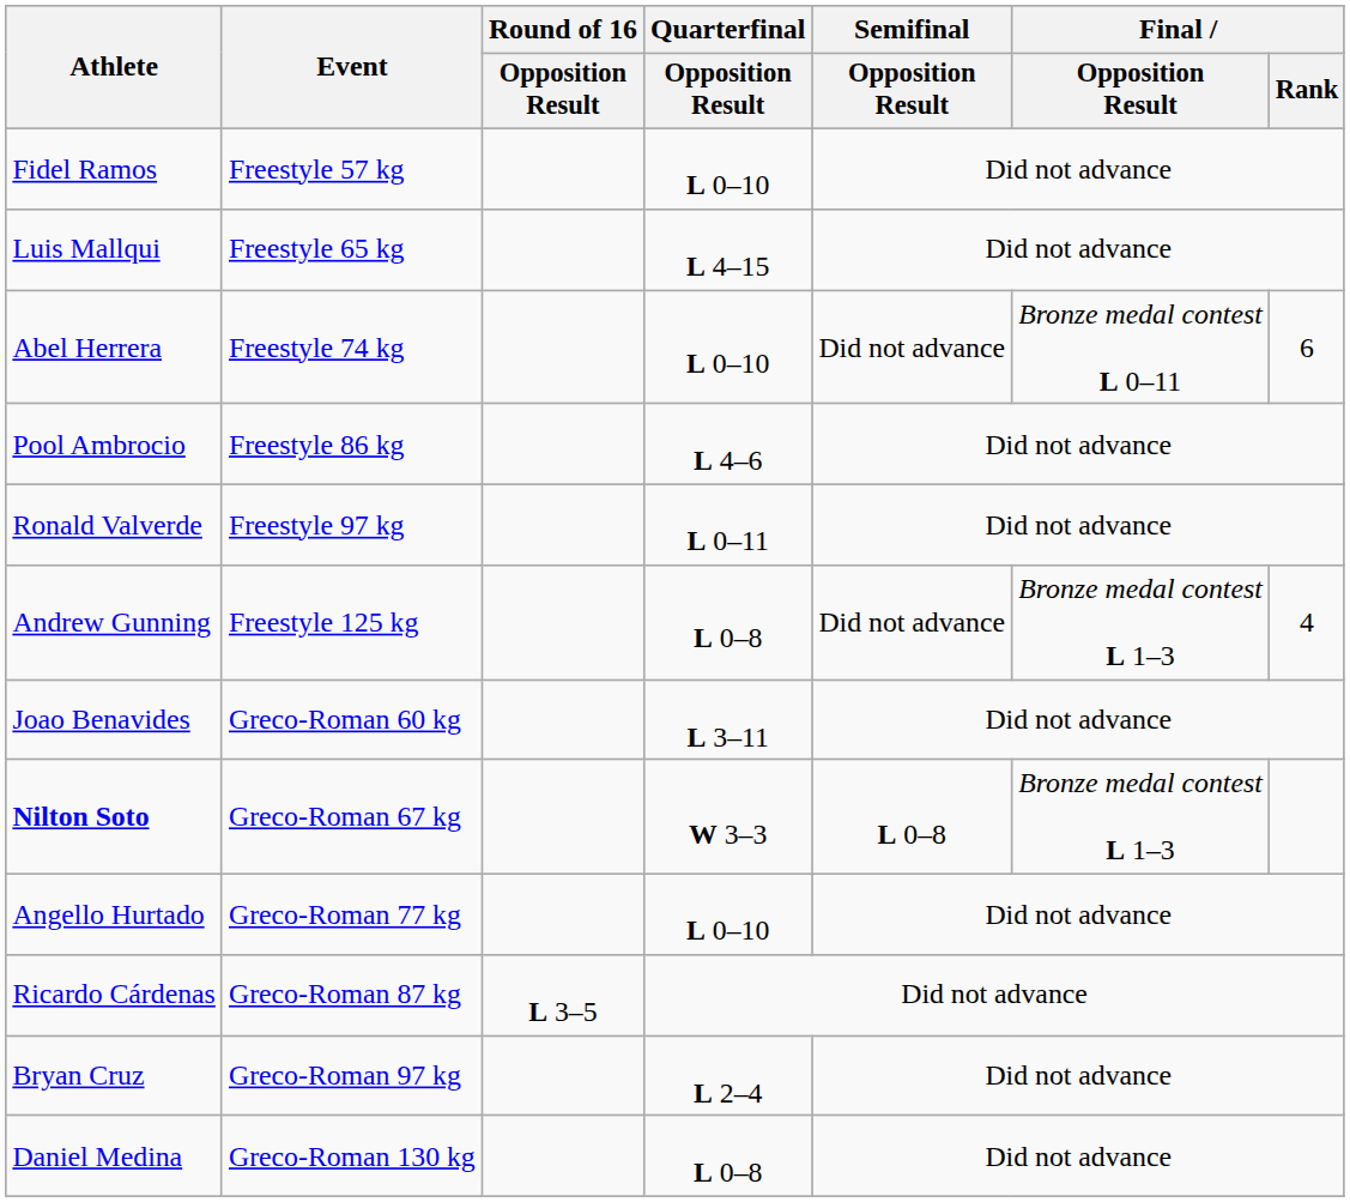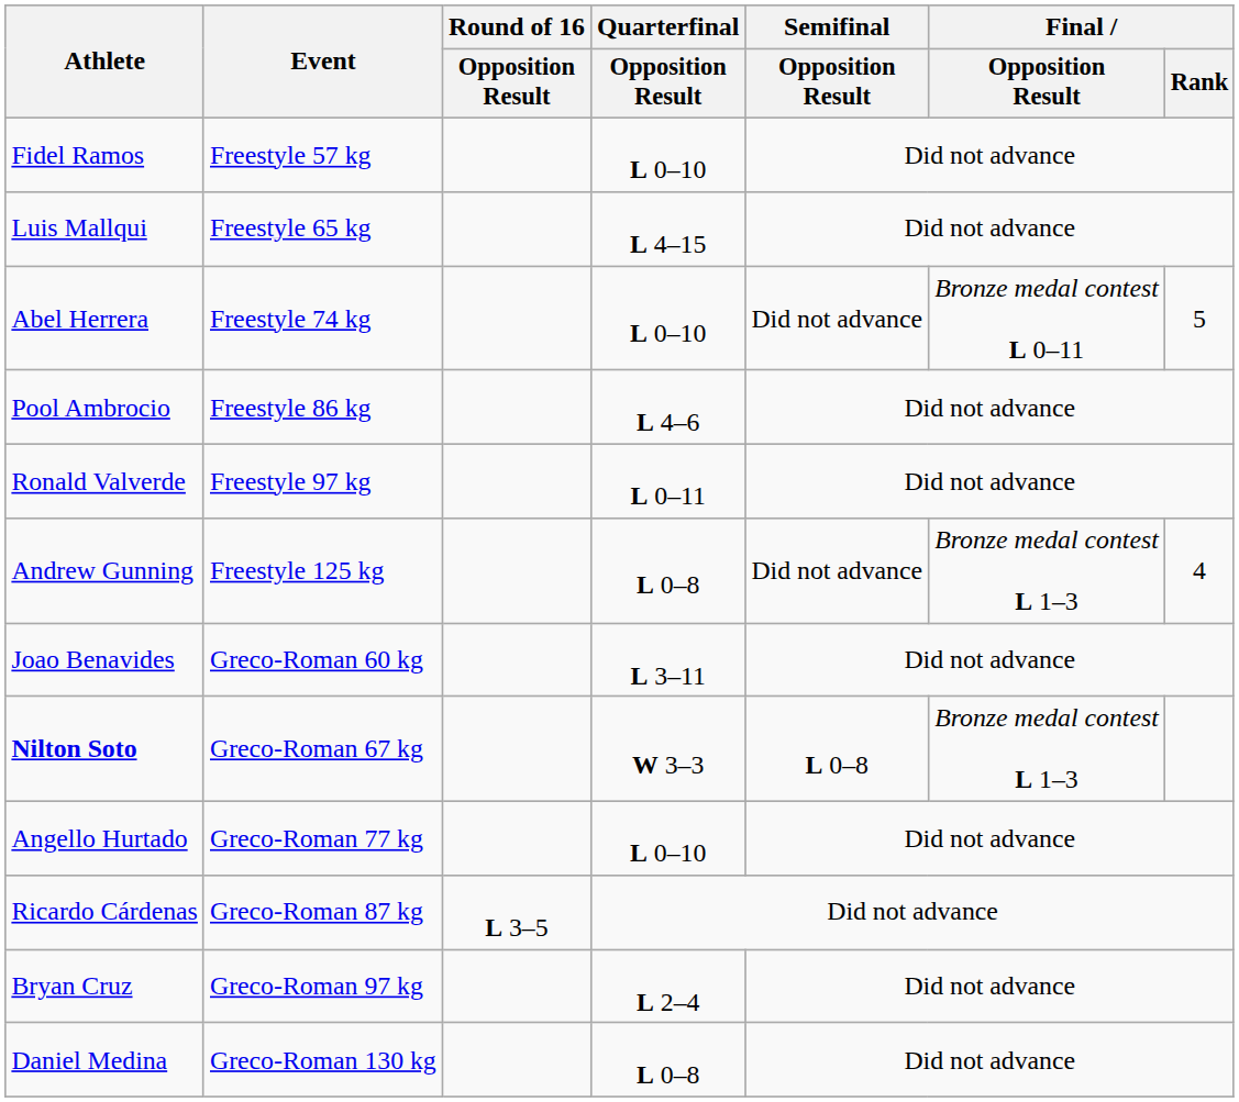Abel Herrera | Final / Rank: 6 -> 5
